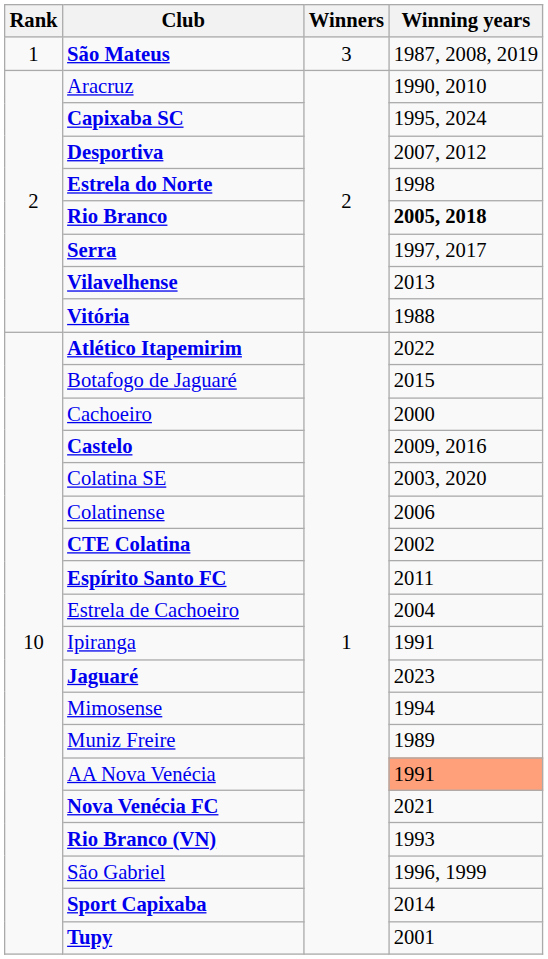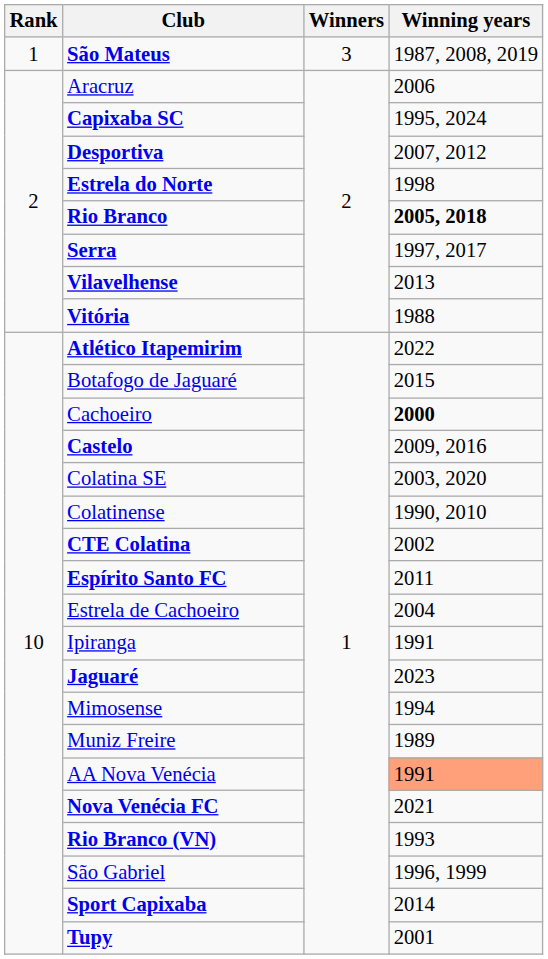Aracruz | Winning years: 1990, 2010 -> 2006
Cachoeiro | Winning years: normal -> bold
Colatinense | Winning years: 2006 -> 1990, 2010
